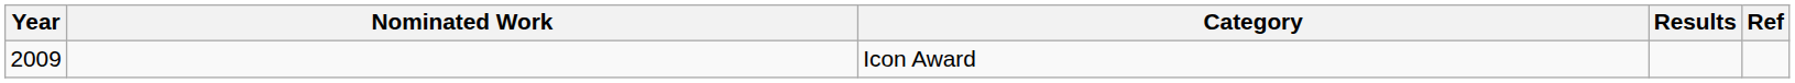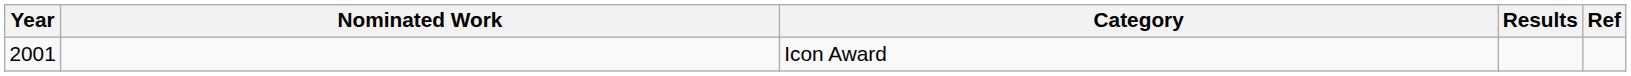Icon Award | Year: 2009 -> 2001
